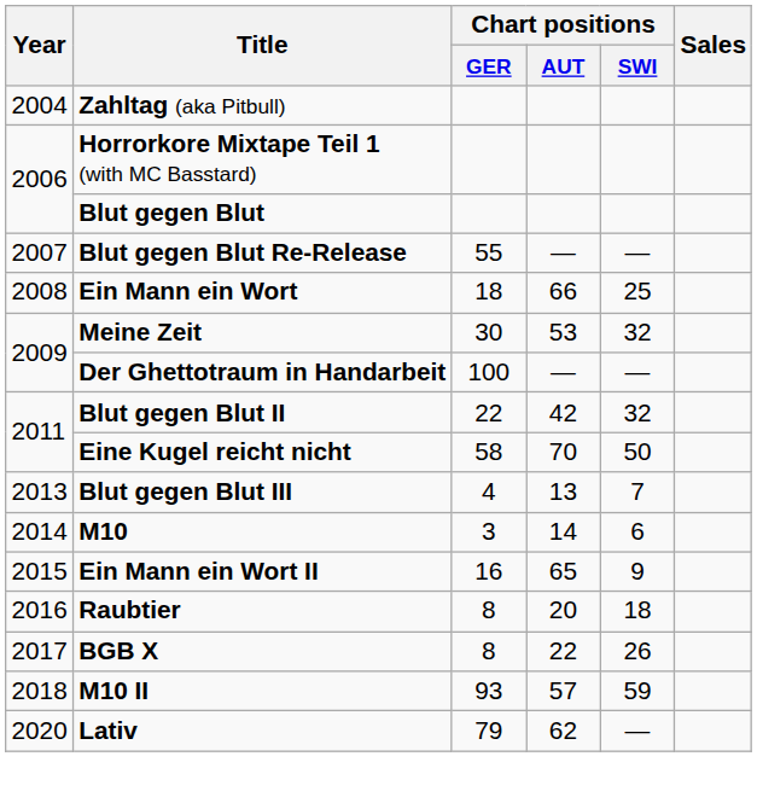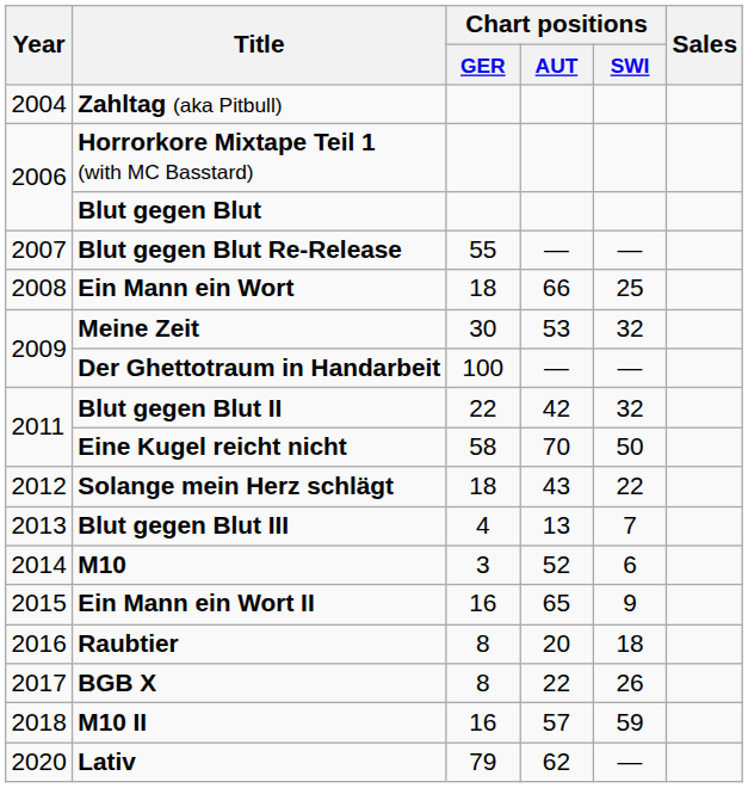+ row: 2012 | Solange mein Herz schlägt | 18 | 43 | 22
M10 | Chart positions / AUT: 14 -> 52
M10 II | Chart positions / GER: 93 -> 16
